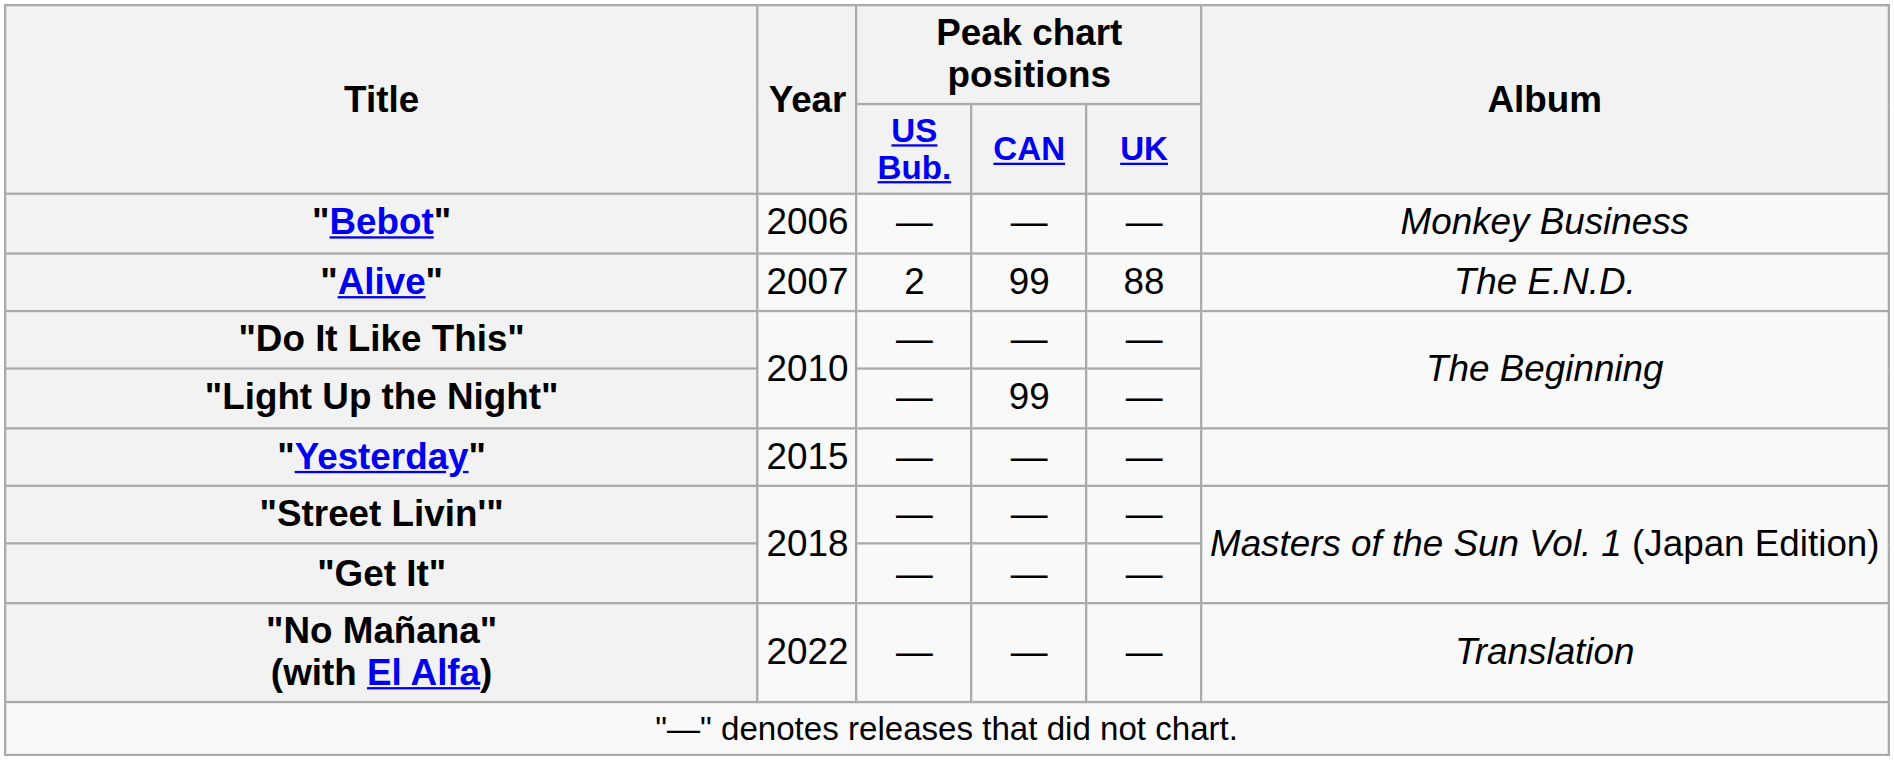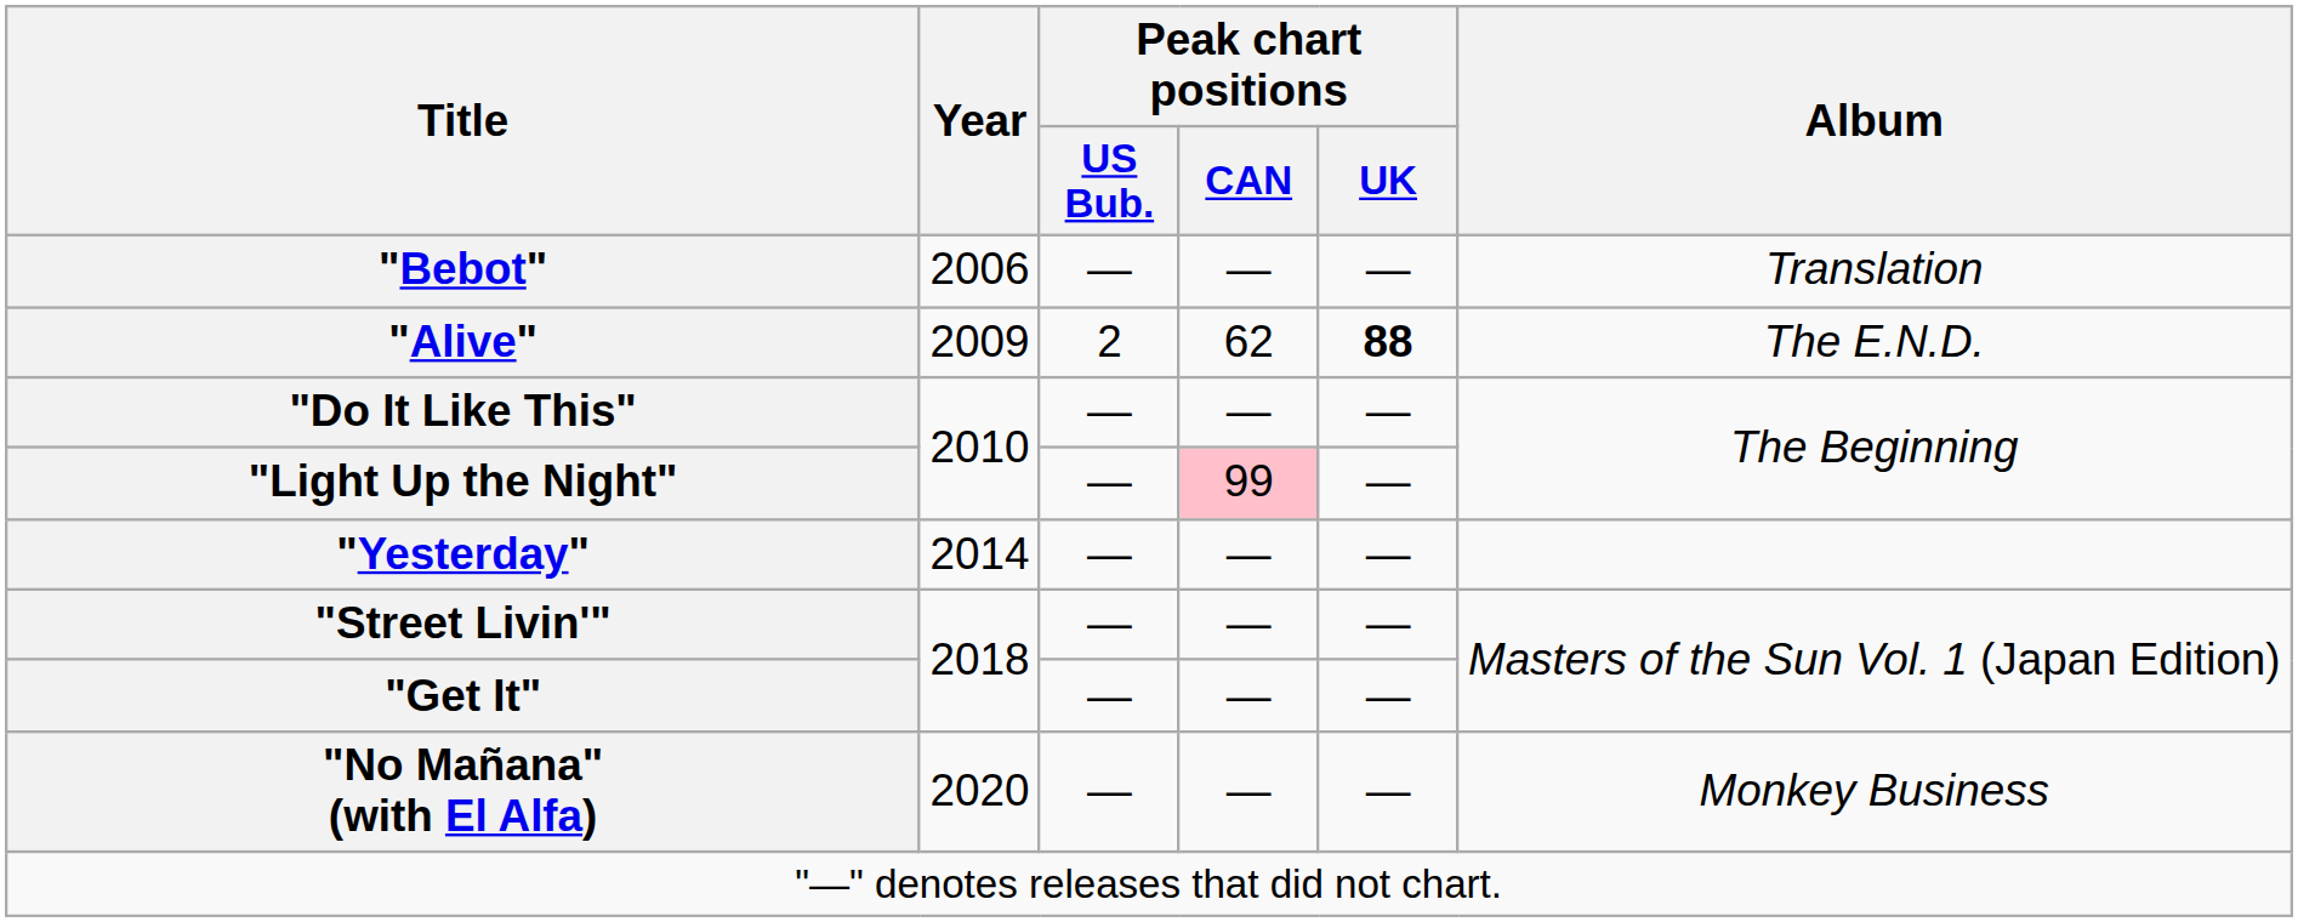"Bebot" | Album: Monkey Business -> Translation
"Alive" | Year: 2007 -> 2009
"Alive" | Peak chart positions / CAN: 99 -> 62
"Alive" | Peak chart positions / UK: normal -> bold
"Light Up the Night" | Peak chart positions / CAN: no background -> pink background
"Yesterday" | Year: 2015 -> 2014
"No Mañana" (with El Alfa) | Year: 2022 -> 2020
"No Mañana" (with El Alfa) | Album: Translation -> Monkey Business
